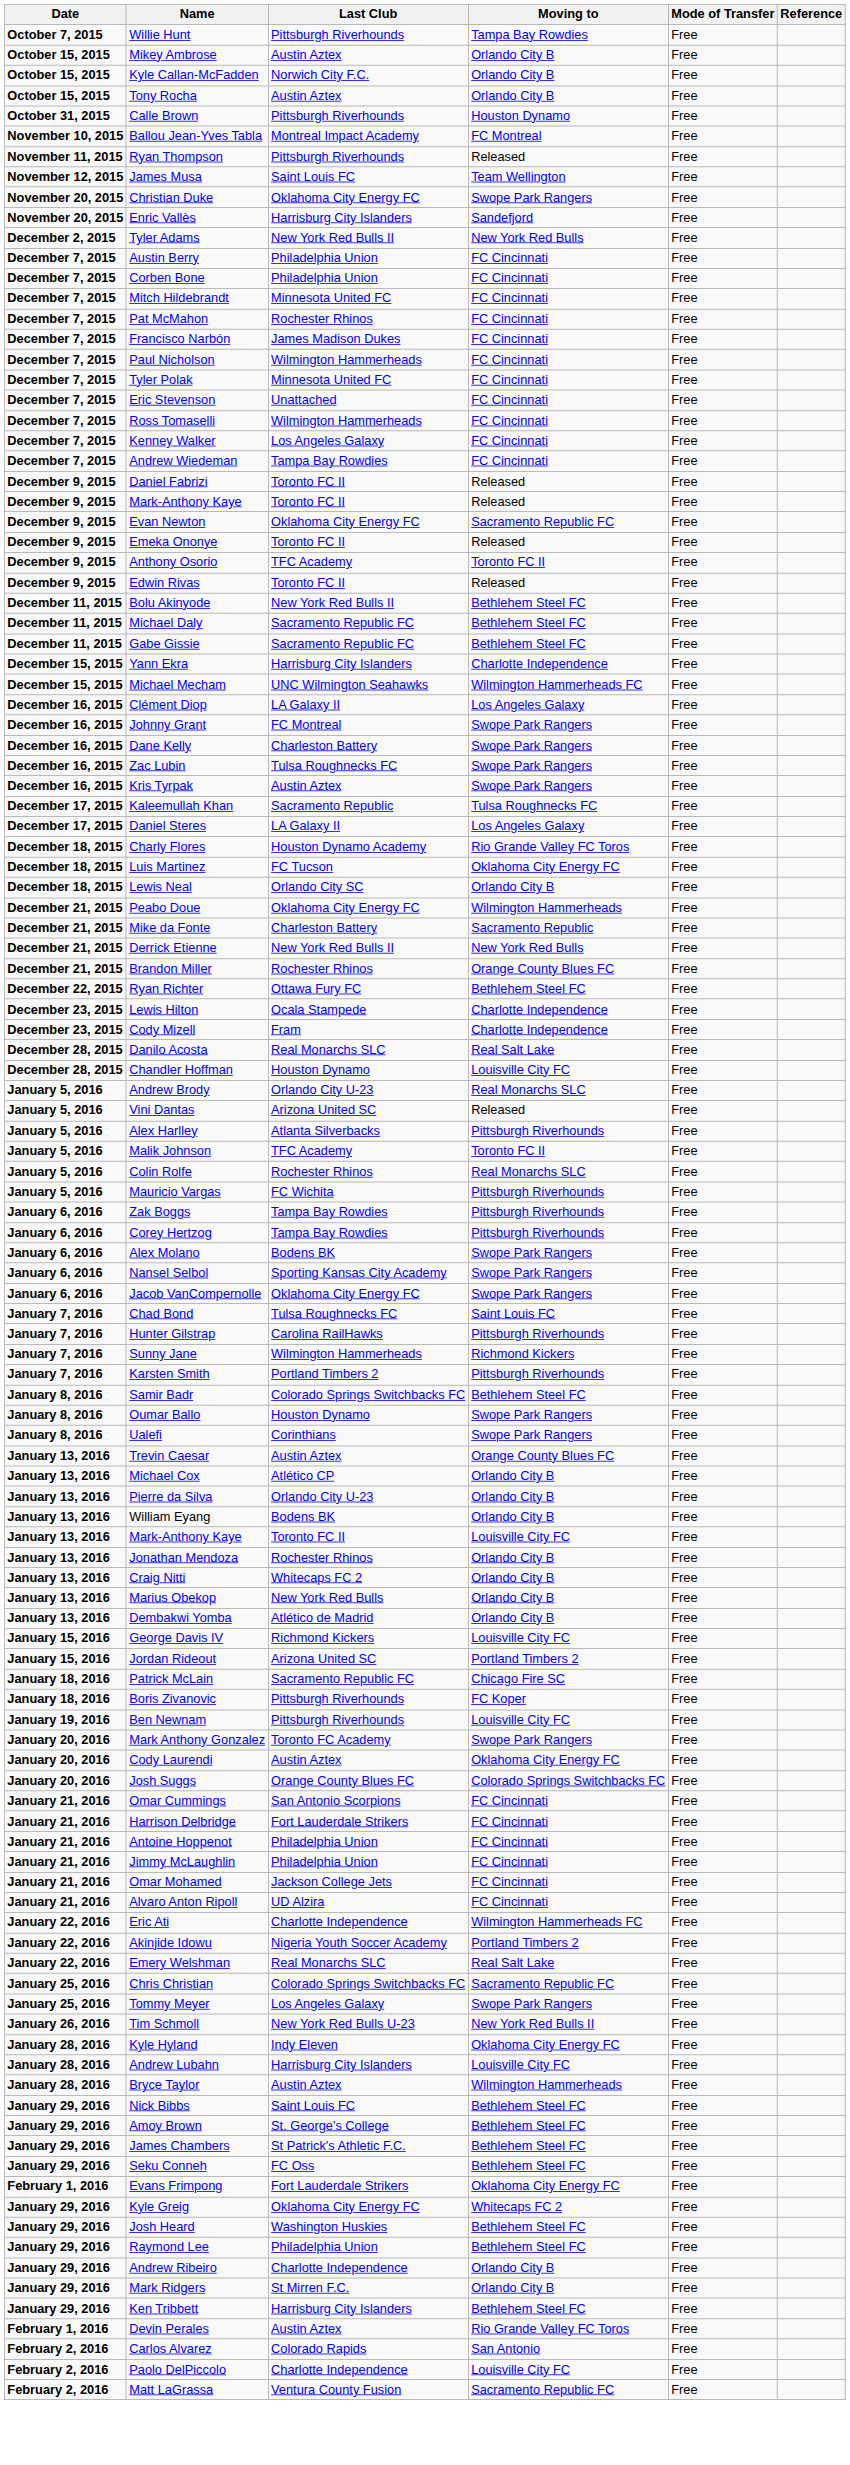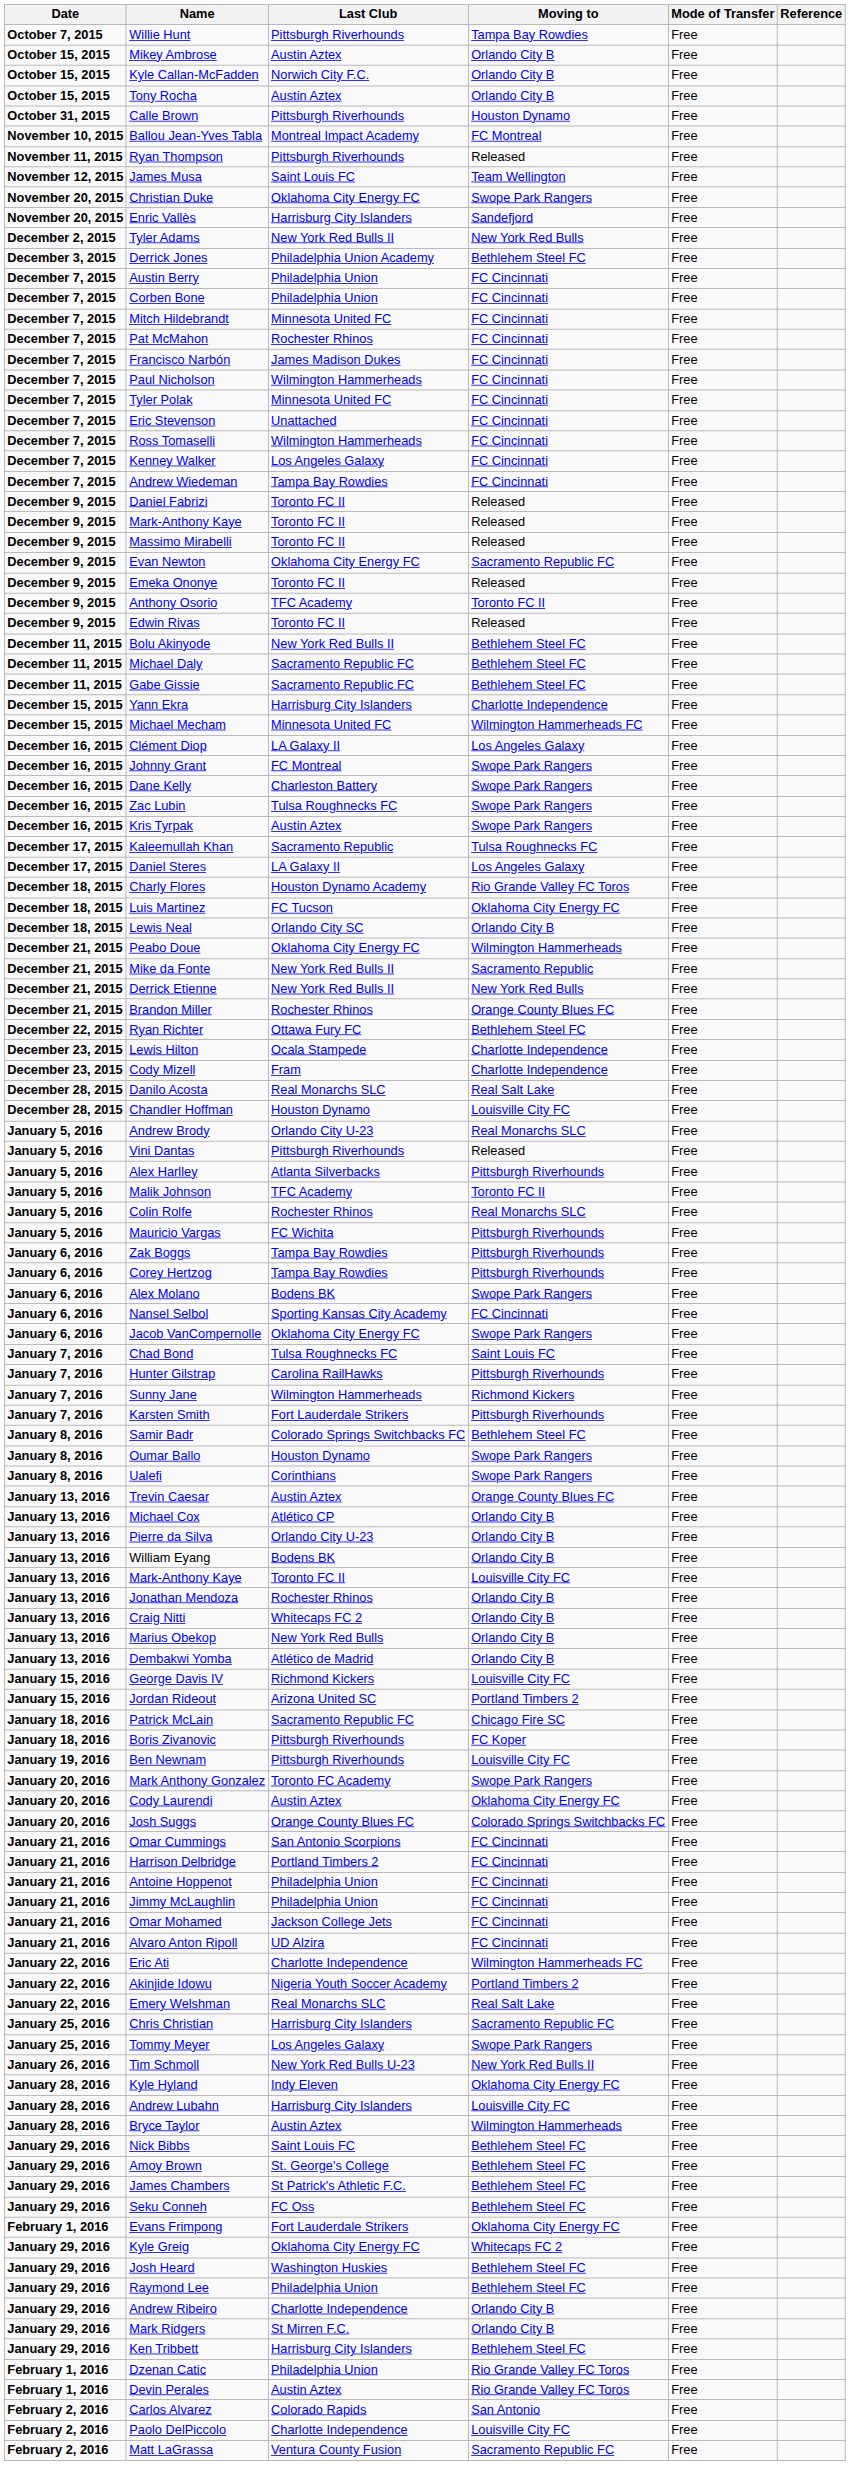+ row: December 3, 2015 | Derrick Jones | Philadelphia Union Academy | Bethlehem Steel FC | Free
+ row: December 9, 2015 | Massimo Mirabelli | Toronto FC II | Released | Free
Michael Mecham | Last Club: UNC Wilmington Seahawks -> Minnesota United FC
Mike da Fonte | Last Club: Charleston Battery -> New York Red Bulls II
Vini Dantas | Last Club: Arizona United SC -> Pittsburgh Riverhounds
Nansel Selbol | Moving to: Swope Park Rangers -> FC Cincinnati
Karsten Smith | Last Club: Portland Timbers 2 -> Fort Lauderdale Strikers
Harrison Delbridge | Last Club: Fort Lauderdale Strikers -> Portland Timbers 2
Chris Christian | Last Club: Colorado Springs Switchbacks FC -> Harrisburg City Islanders
+ row: February 1, 2016 | Dzenan Catic | Philadelphia Union | Rio Grande Valley FC Toros | Free
